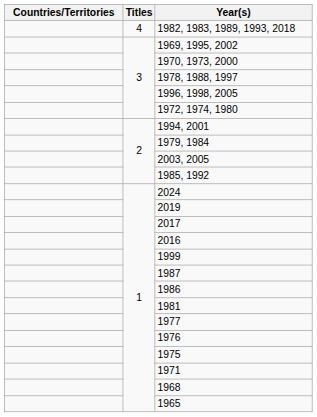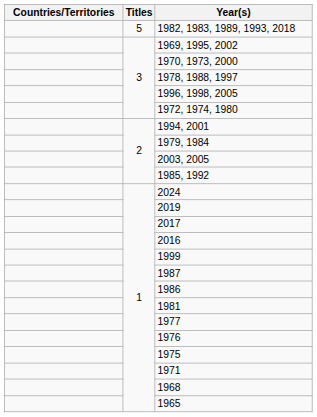1982, 1983, 1989, 1993, 2018 | Titles: 4 -> 5
